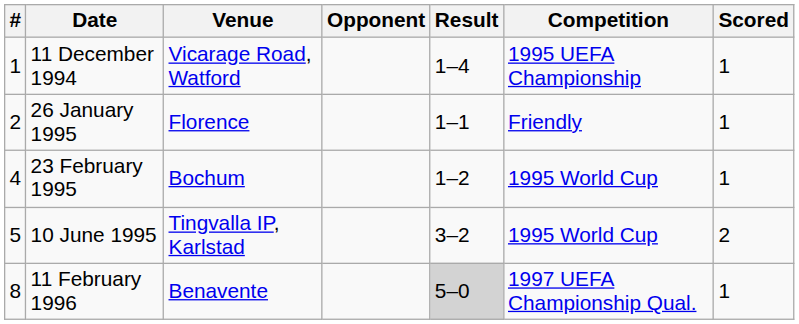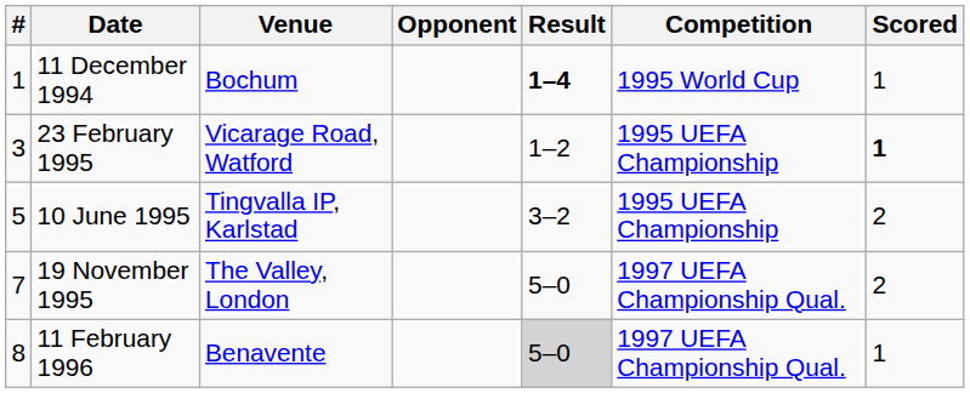11 December 1994 | Venue: Vicarage Road, Watford -> Bochum
11 December 1994 | Result: normal -> bold
11 December 1994 | Competition: 1995 UEFA Championship -> 1995 World Cup
- row: 2 | 26 January 1995 | Florence | 1–1 | Friendly | 1
23 February 1995 | #: 4 -> 3
23 February 1995 | Venue: Bochum -> Vicarage Road, Watford
23 February 1995 | Competition: 1995 World Cup -> 1995 UEFA Championship
23 February 1995 | Scored: normal -> bold
10 June 1995 | Competition: 1995 World Cup -> 1995 UEFA Championship
+ row: 7 | 19 November 1995 | The Valley, London | 5–0 | 1997 UEFA Championship Qual. | 2
